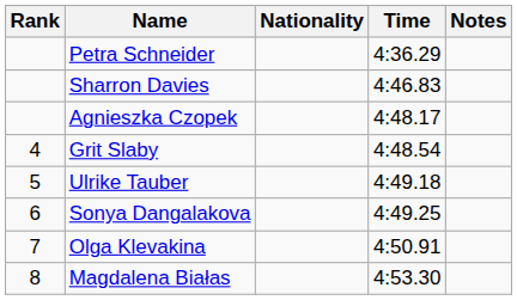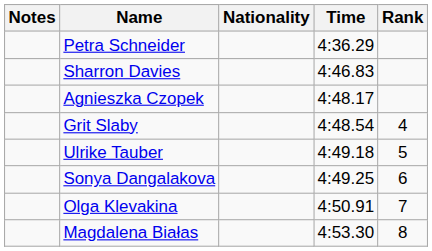columns swapped: Rank <-> Notes
